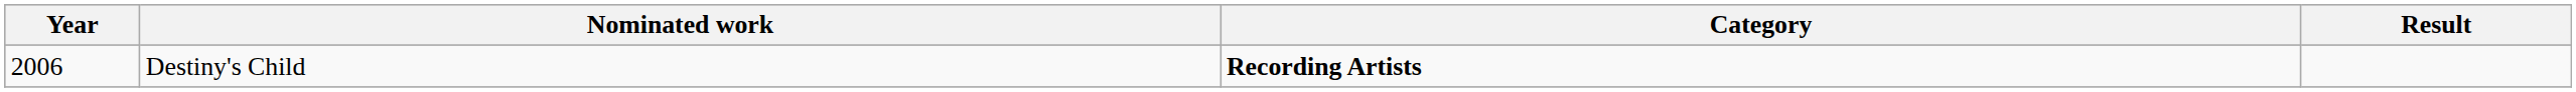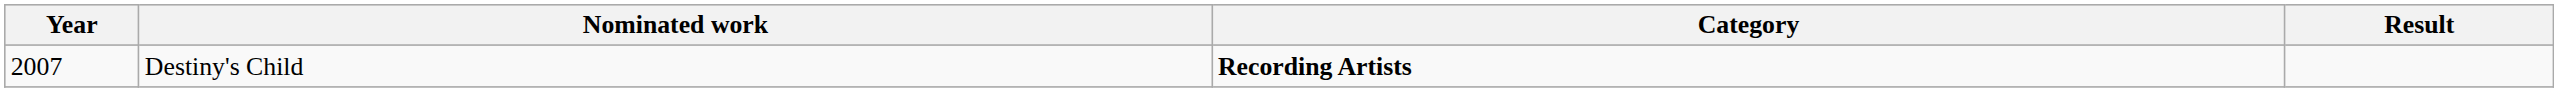Destiny's Child | Year: 2006 -> 2007
